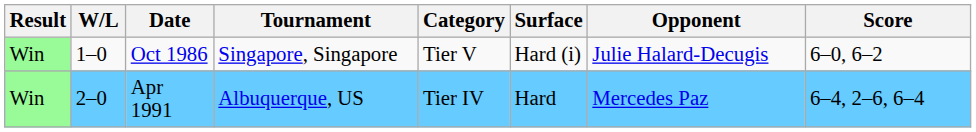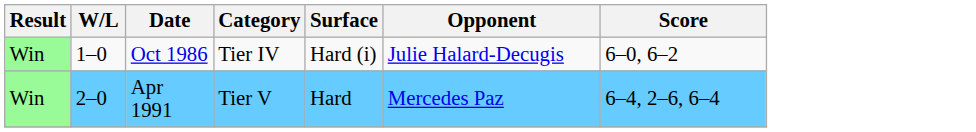- column: Tournament | Singapore, Singapore | Albuquerque, US
Oct 1986 | Category: Tier V -> Tier IV
Apr 1991 | Category: Tier IV -> Tier V
